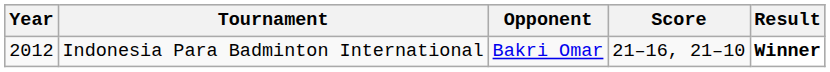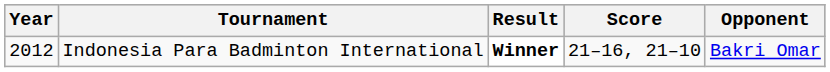columns swapped: Opponent <-> Result
